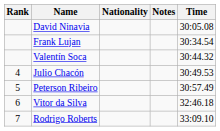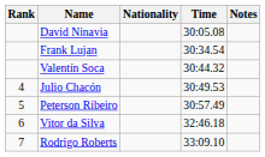columns swapped: Time <-> Notes
